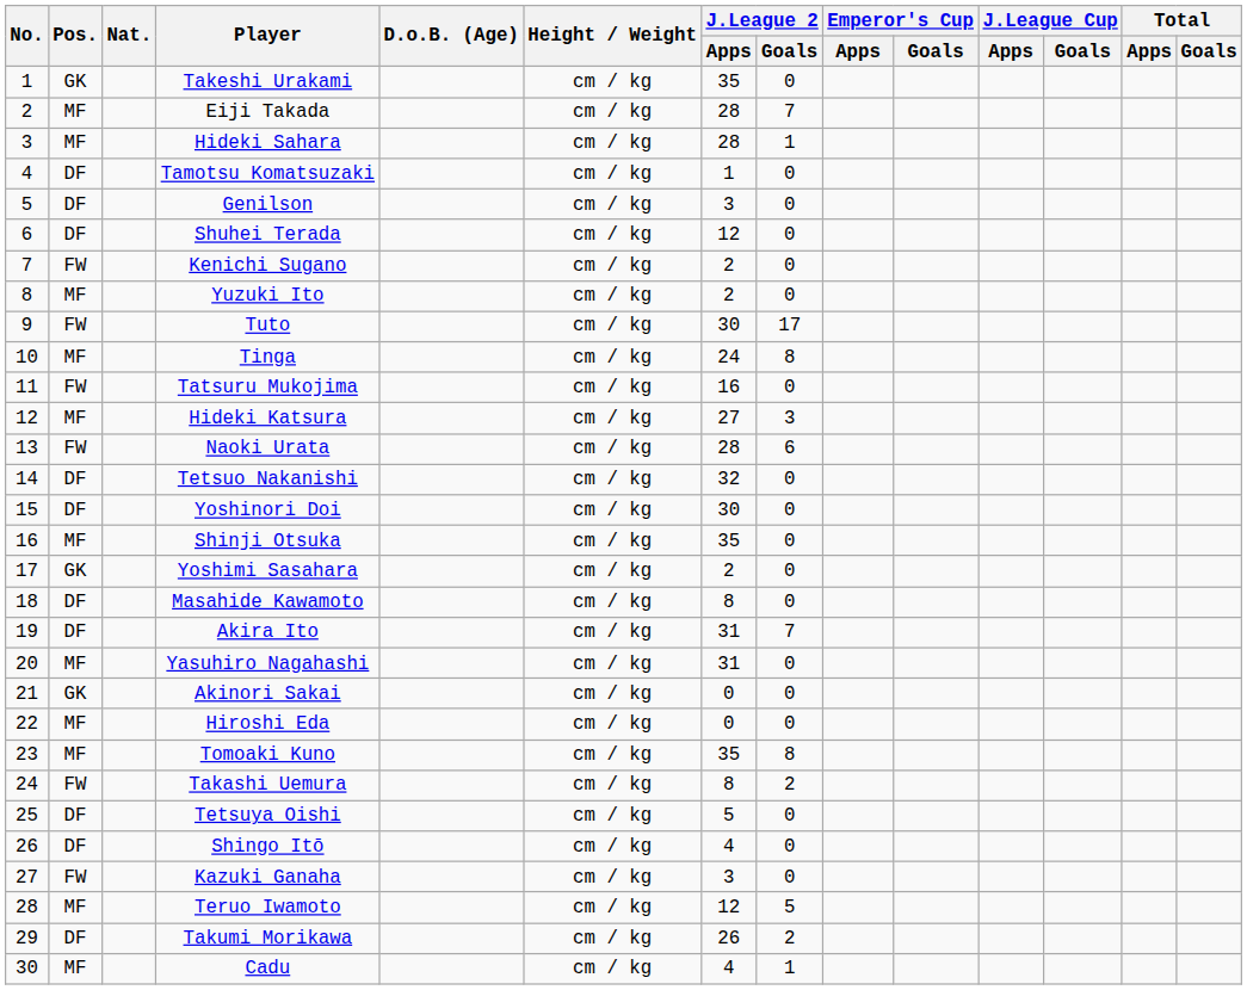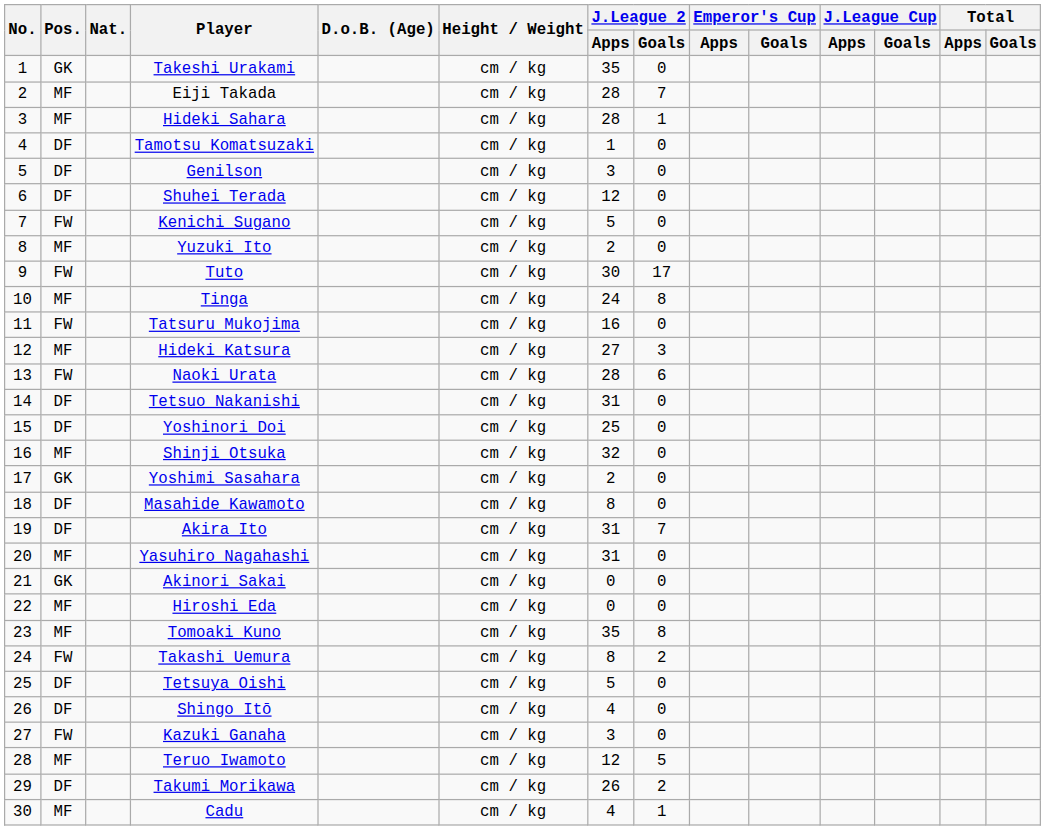Kenichi Sugano | J.League 2 / Apps: 2 -> 5
Tetsuo Nakanishi | J.League 2 / Apps: 32 -> 31
Yoshinori Doi | J.League 2 / Apps: 30 -> 25
Shinji Otsuka | J.League 2 / Apps: 35 -> 32
